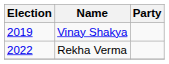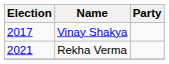Vinay Shakya | Election: 2019 -> 2017
Rekha Verma | Election: 2022 -> 2021
